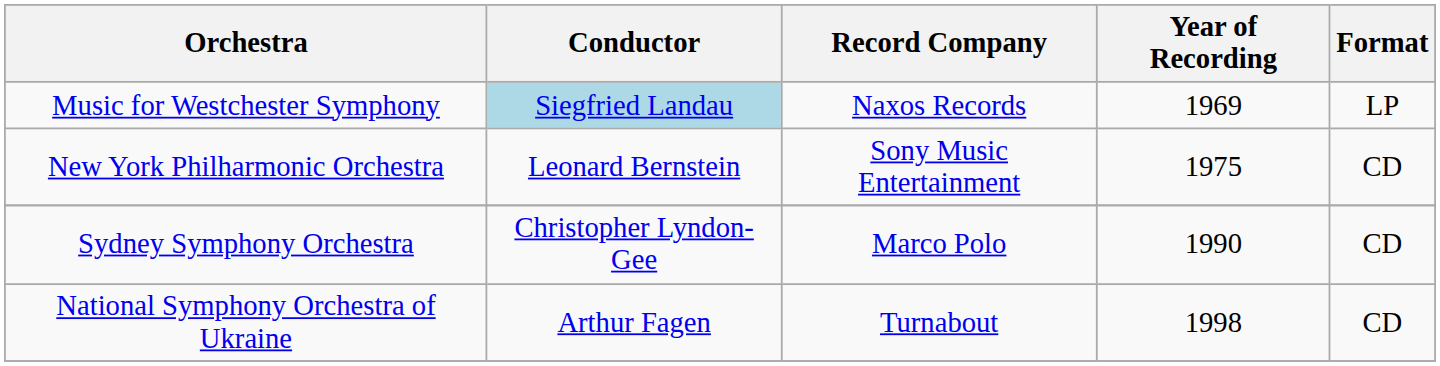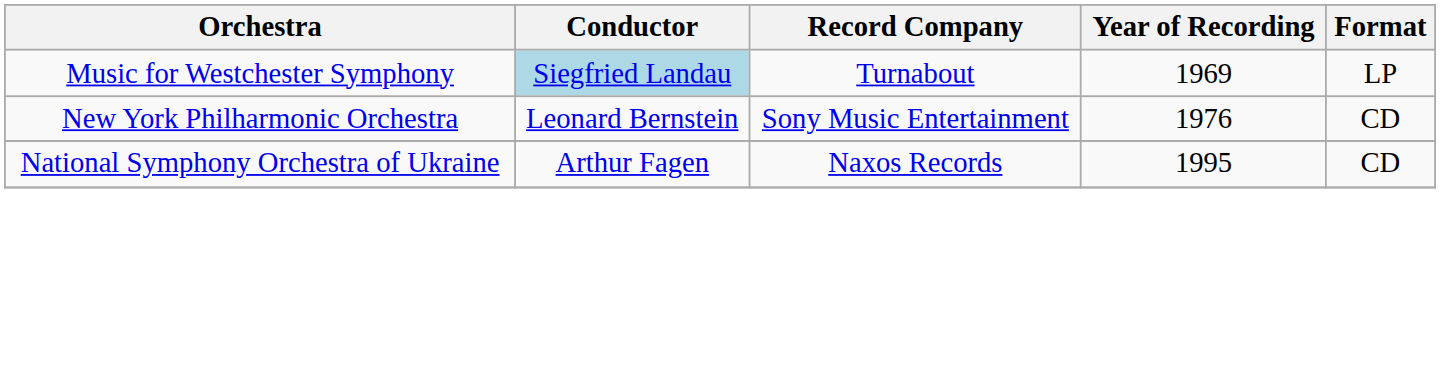Music for Westchester Symphony | Record Company: Naxos Records -> Turnabout
New York Philharmonic Orchestra | Year of Recording: 1975 -> 1976
- row: Sydney Symphony Orchestra | Christopher Lyndon-Gee | Marco Polo | 1990 | CD
National Symphony Orchestra of Ukraine | Record Company: Turnabout -> Naxos Records
National Symphony Orchestra of Ukraine | Year of Recording: 1998 -> 1995
